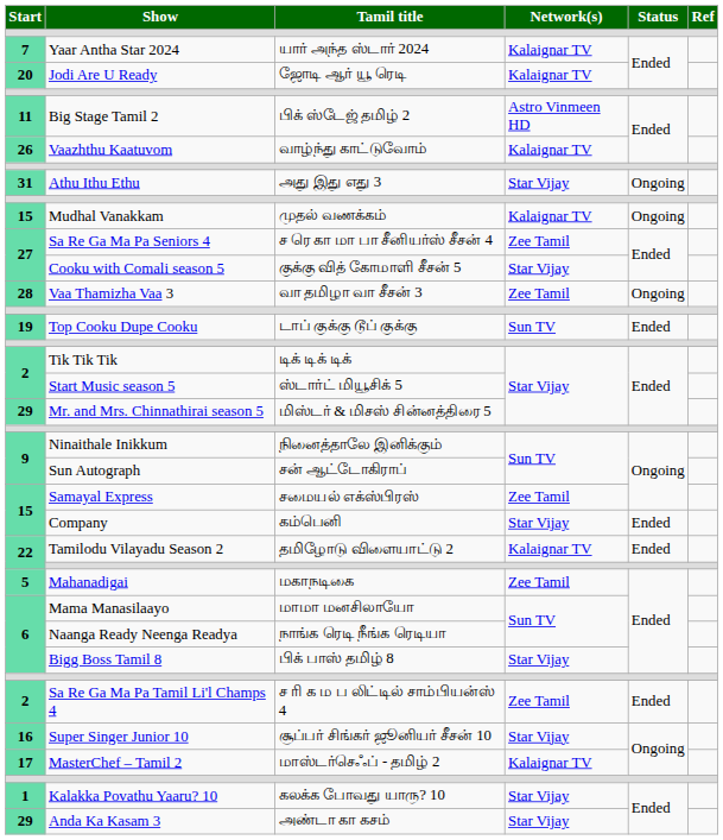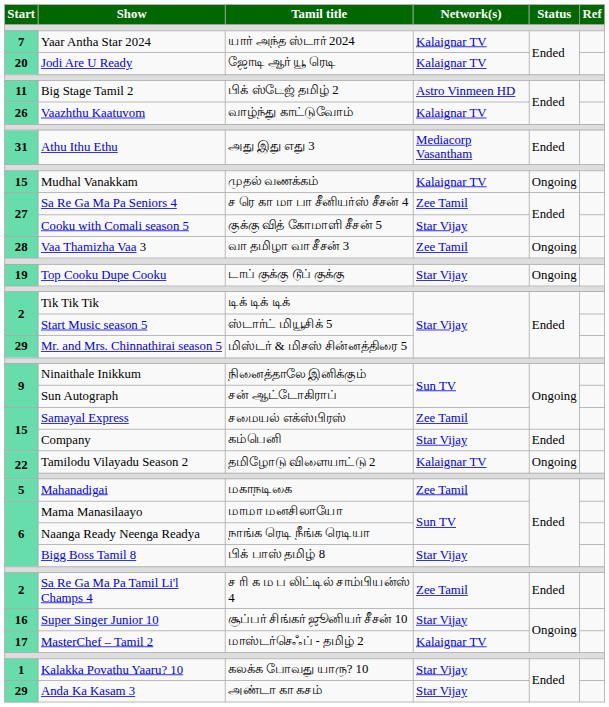Athu Ithu Ethu | Network(s): Star Vijay -> Mediacorp Vasantham
Athu Ithu Ethu | Status: Ongoing -> Ended
Top Cooku Dupe Cooku | Network(s): Sun TV -> Star Vijay
Top Cooku Dupe Cooku | Status: Ended -> Ongoing
Tamilodu Vilayadu Season 2 | Status: Ended -> Ongoing
